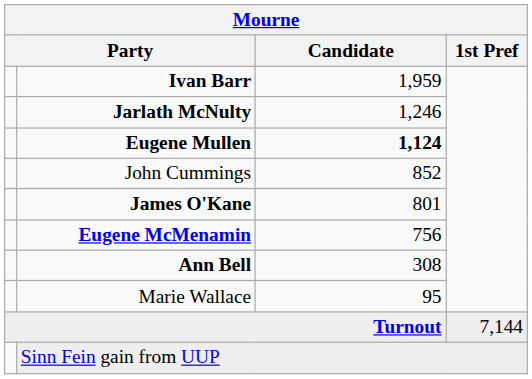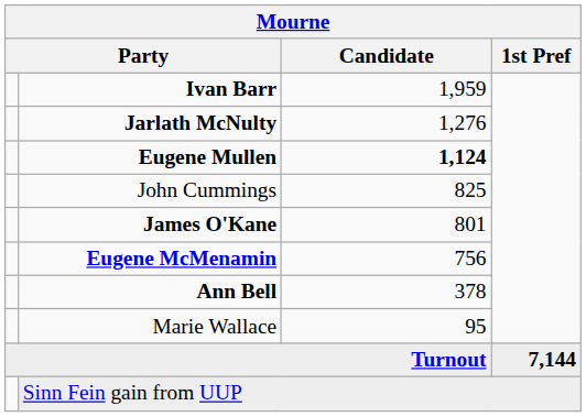Jarlath McNulty | Candidate: 1,246 -> 1,276
John Cummings | Candidate: 852 -> 825
Ann Bell | Candidate: 308 -> 378
Turnout | 1st Pref: normal -> bold
